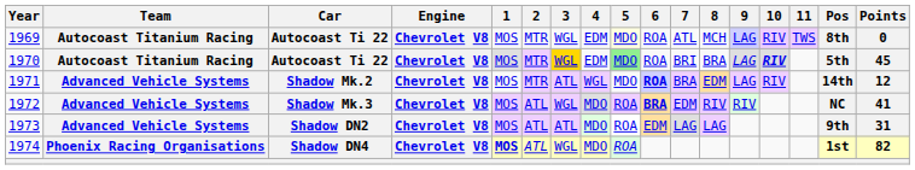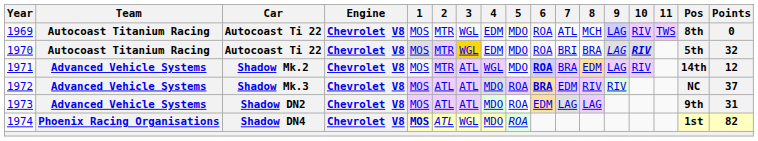1970 | 5: lightgreen background -> no background
1970 | Points: 45 -> 32
1972 | 3: WGL -> ATL
1972 | Points: 41 -> 37
